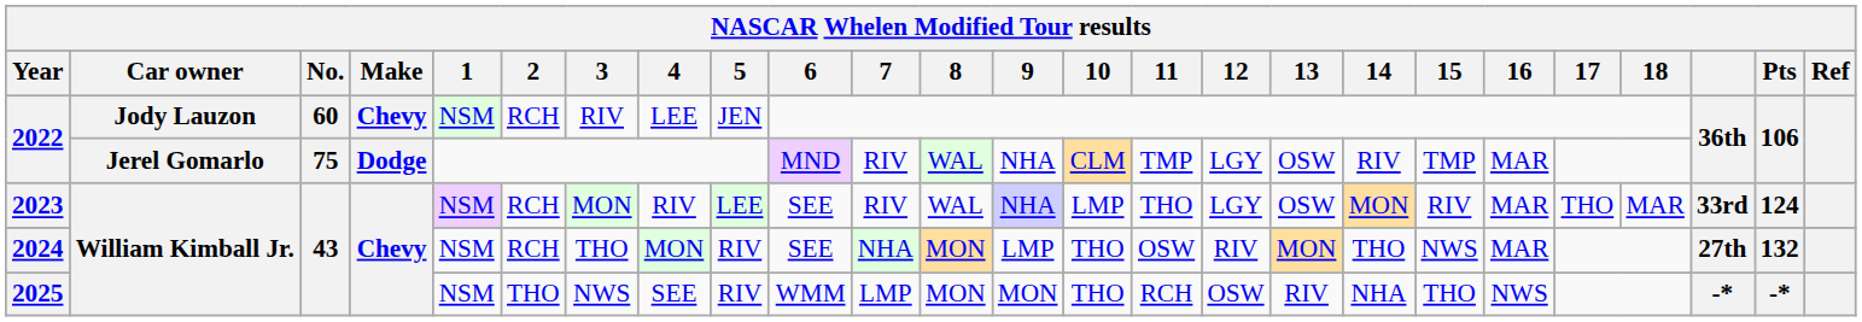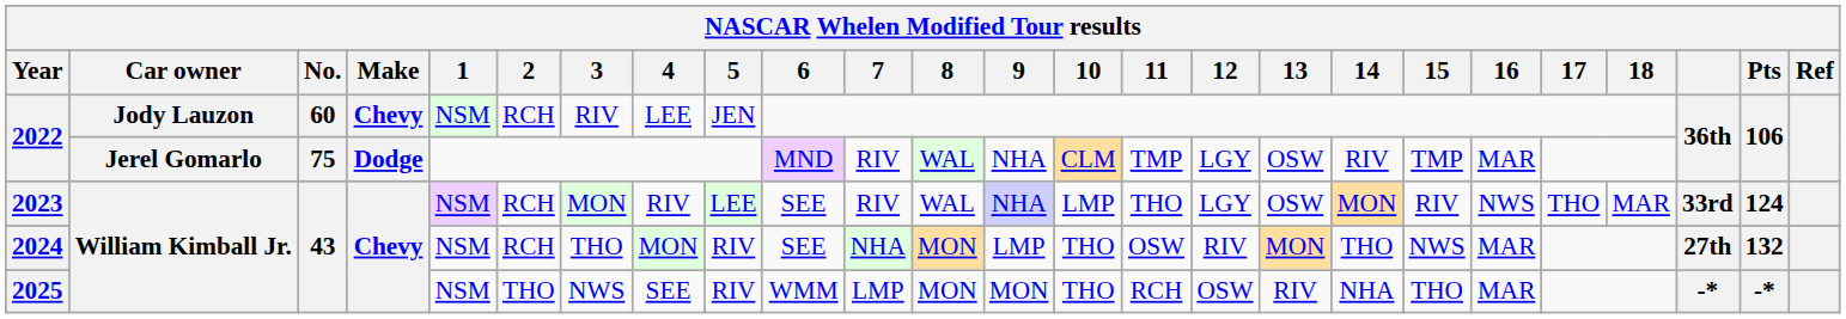2023 | 16: MAR -> NWS
2025 | 16: NWS -> MAR
